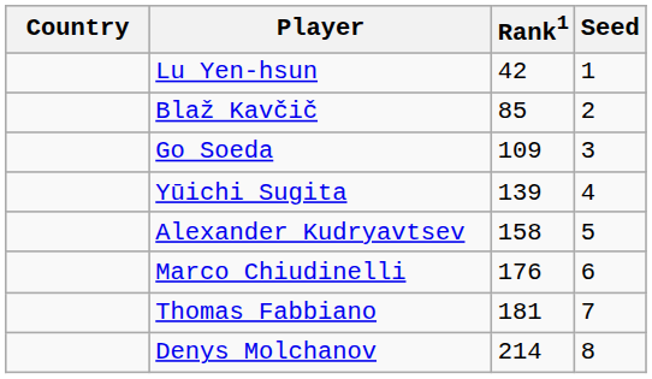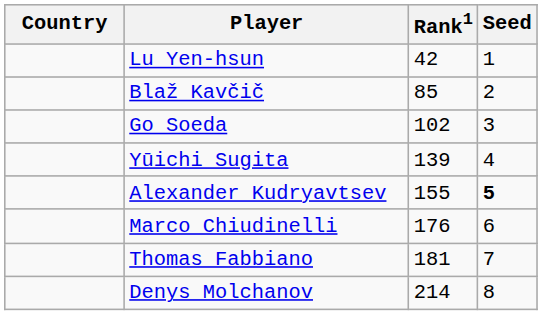Go Soeda | Rank1: 109 -> 102
Alexander Kudryavtsev | Rank1: 158 -> 155
Alexander Kudryavtsev | Seed: normal -> bold
